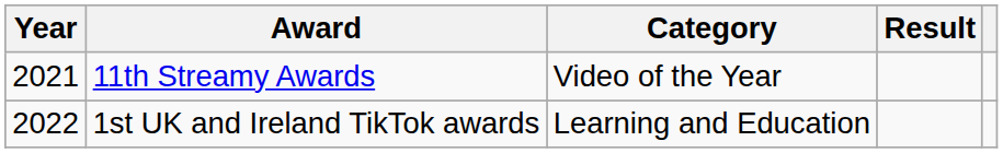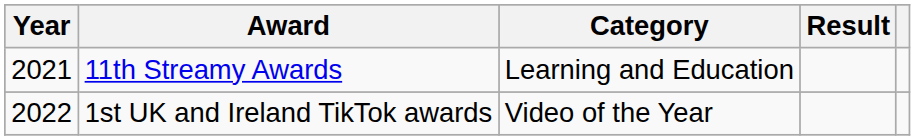11th Streamy Awards | Category: Video of the Year -> Learning and Education
1st UK and Ireland TikTok awards | Category: Learning and Education -> Video of the Year
